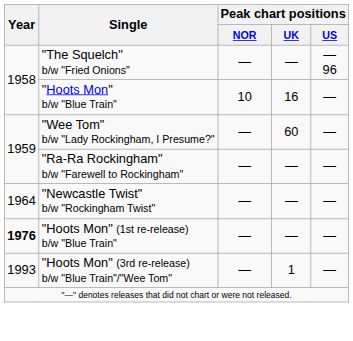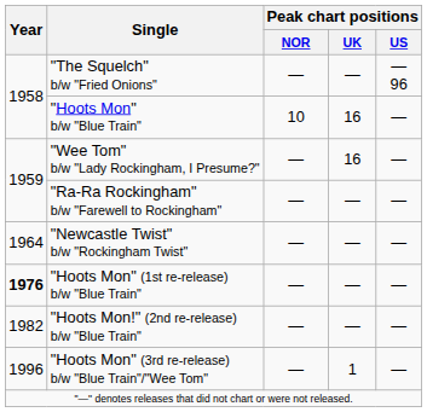"Wee Tom" b/w "Lady Rockingham, I Presume?" | Peak chart positions / UK: 60 -> 16
+ row: 1982 | "Hoots Mon!" (2nd re-release) b/w "Blue Train" | — | — | —
"Hoots Mon" (3rd re-release) b/w "Blue Train"/"Wee Tom" | Year: 1993 -> 1996
